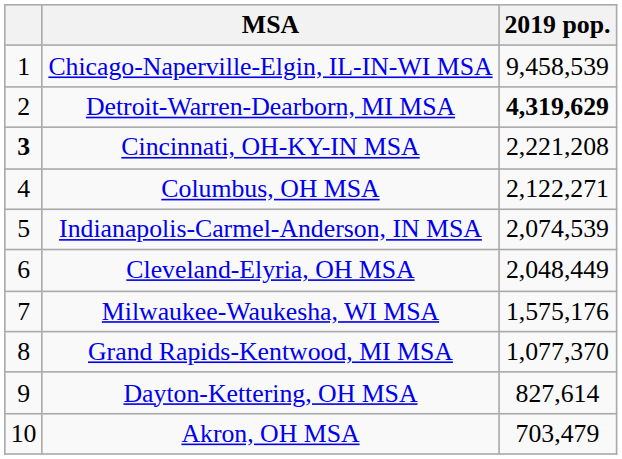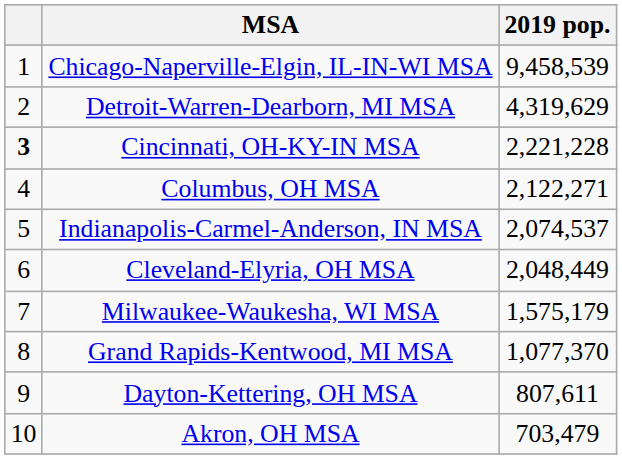Detroit-Warren-Dearborn, MI MSA | 2019 pop.: bold -> normal
Cincinnati, OH-KY-IN MSA | 2019 pop.: 2,221,208 -> 2,221,228
Indianapolis-Carmel-Anderson, IN MSA | 2019 pop.: 2,074,539 -> 2,074,537
Milwaukee-Waukesha, WI MSA | 2019 pop.: 1,575,176 -> 1,575,179
Dayton-Kettering, OH MSA | 2019 pop.: 827,614 -> 807,611
